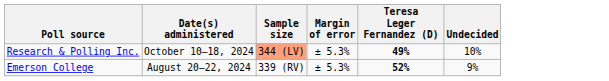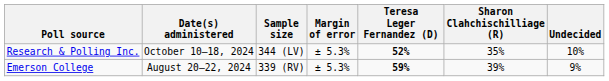+ column: Sharon Clahchischilliage (R) | 35% | 39%
Research & Polling Inc. | Sample size: lightsalmon background -> no background
Research & Polling Inc. | Teresa Leger Fernandez (D): 49% -> 52%
Emerson College | Teresa Leger Fernandez (D): 52% -> 59%
